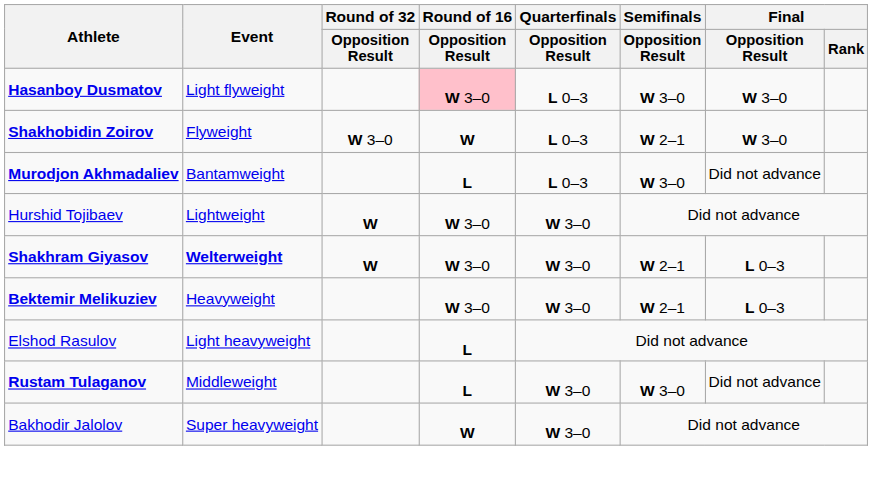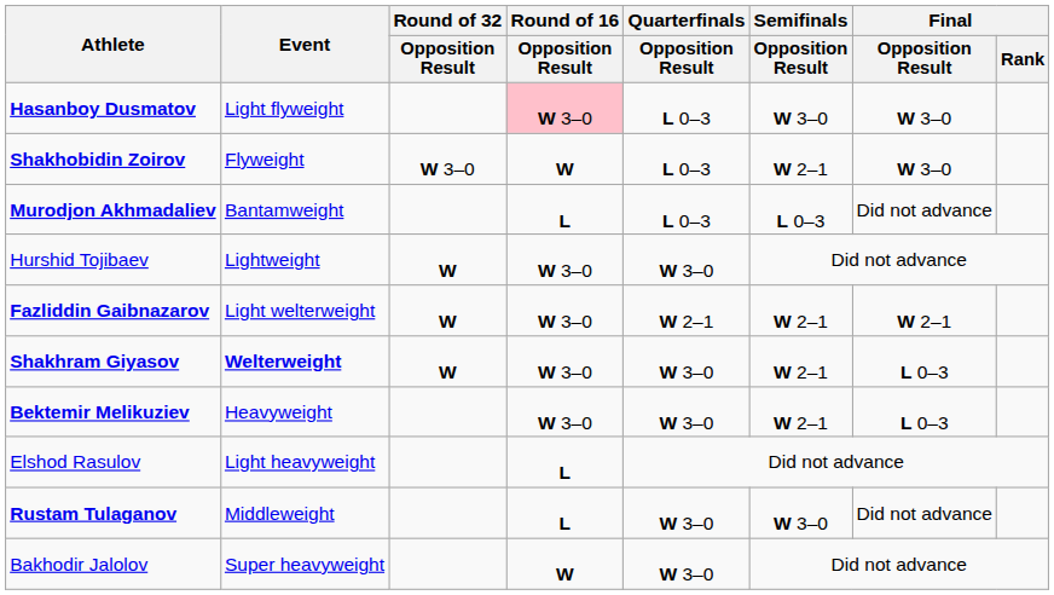Murodjon Akhmadaliev | Semifinals / Opposition Result: W 3–0 -> L 0–3
+ row: Fazliddin Gaibnazarov | Light welterweight | W | W 3–0 | W 2–1 | W 2–1 | W 2–1
